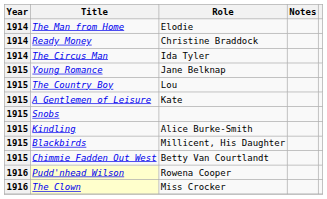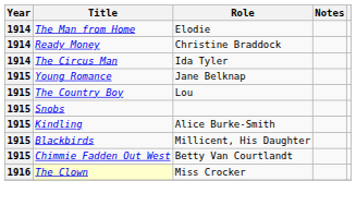- row: 1915 | A Gentlemen of Leisure | Kate
- row: 1916 | Pudd'nhead Wilson | Rowena Cooper
